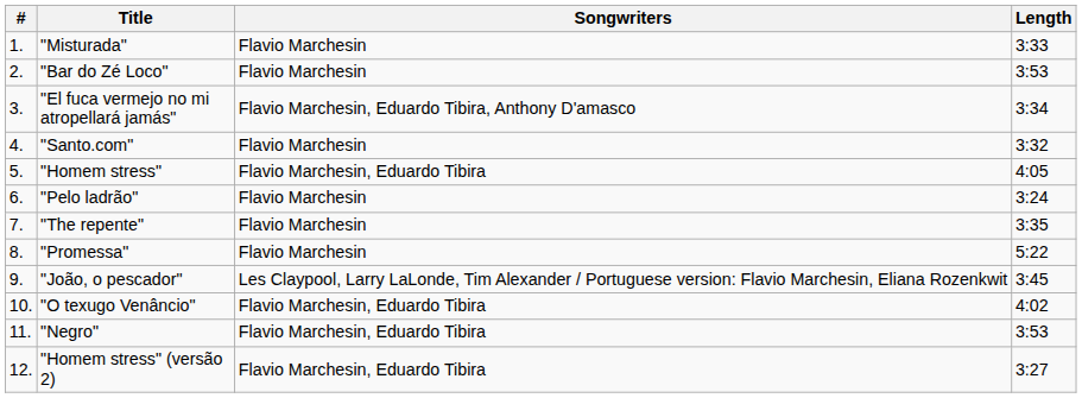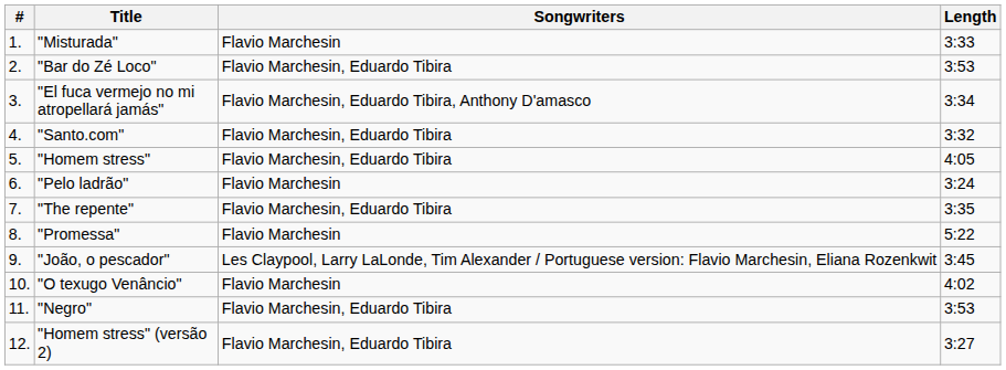"Bar do Zé Loco" | Songwriters: Flavio Marchesin -> Flavio Marchesin, Eduardo Tibira
"Santo.com" | Songwriters: Flavio Marchesin -> Flavio Marchesin, Eduardo Tibira
"The repente" | Songwriters: Flavio Marchesin -> Flavio Marchesin, Eduardo Tibira
"O texugo Venâncio" | Songwriters: Flavio Marchesin, Eduardo Tibira -> Flavio Marchesin
